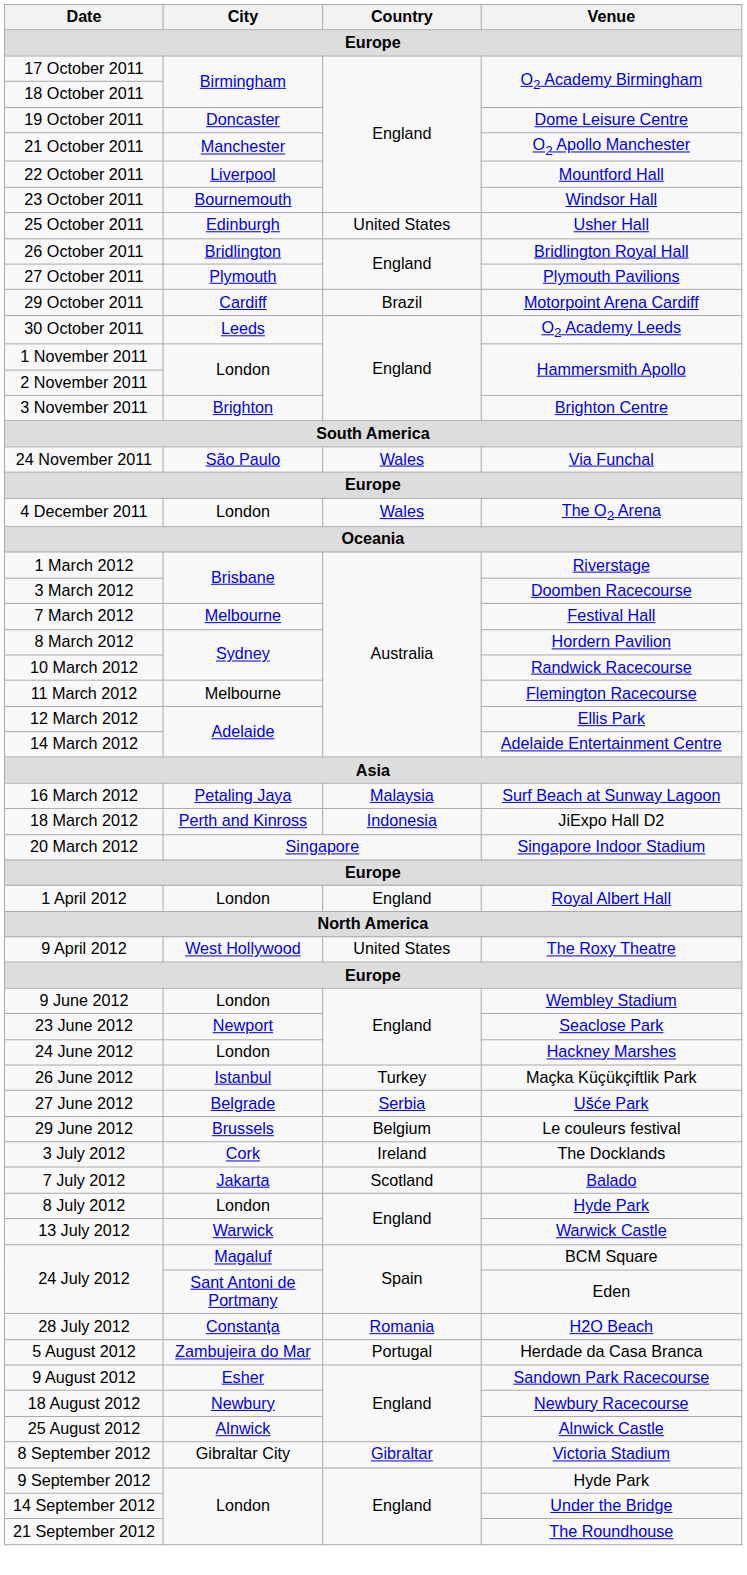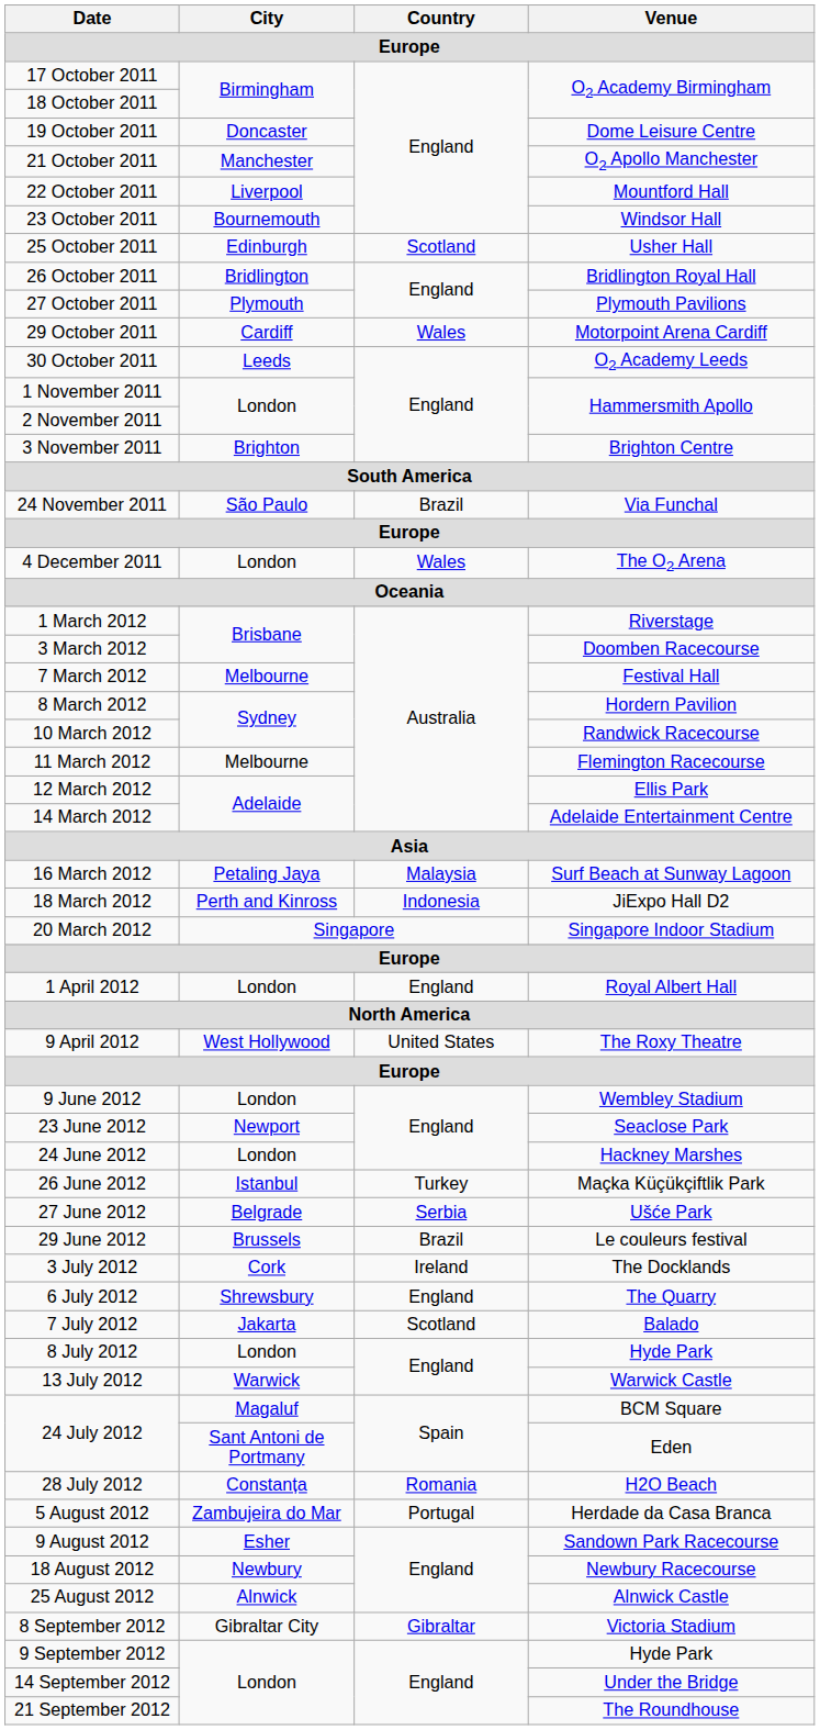25 October 2011 | Country: United States -> Scotland
29 October 2011 | Country: Brazil -> Wales
24 November 2011 | Country: Wales -> Brazil
29 June 2012 | Country: Belgium -> Brazil
+ row: 6 July 2012 | Shrewsbury | England | The Quarry
